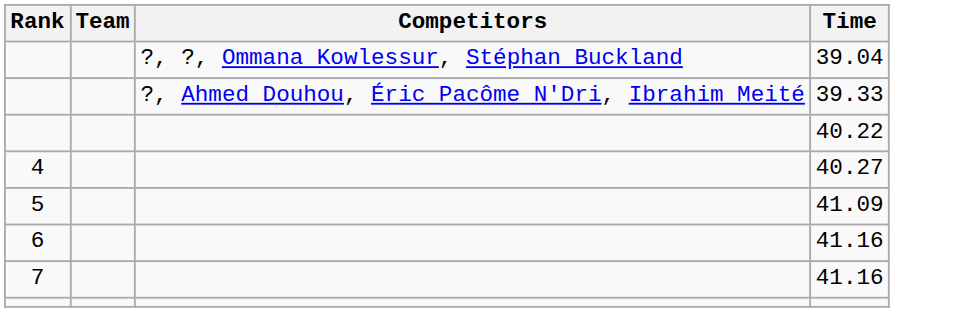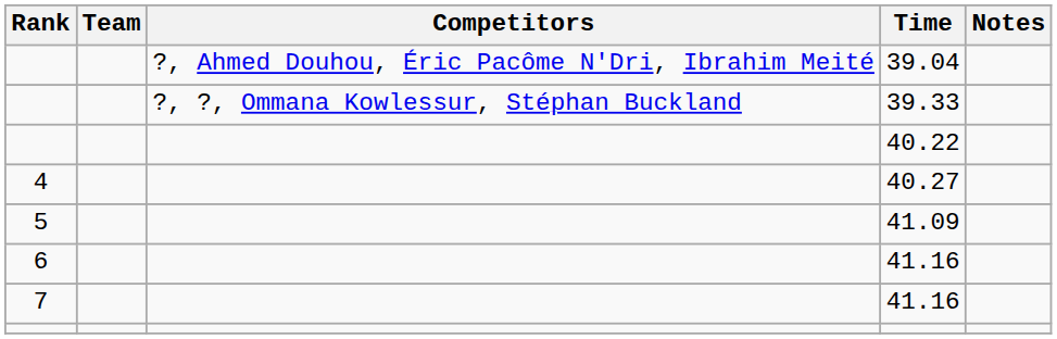+ column: Notes
39.04 | Competitors: ?, ?, Ommana Kowlessur, Stéphan Buckland -> ?, Ahmed Douhou, Éric Pacôme N'Dri, Ibrahim Meité
39.33 | Competitors: ?, Ahmed Douhou, Éric Pacôme N'Dri, Ibrahim Meité -> ?, ?, Ommana Kowlessur, Stéphan Buckland
